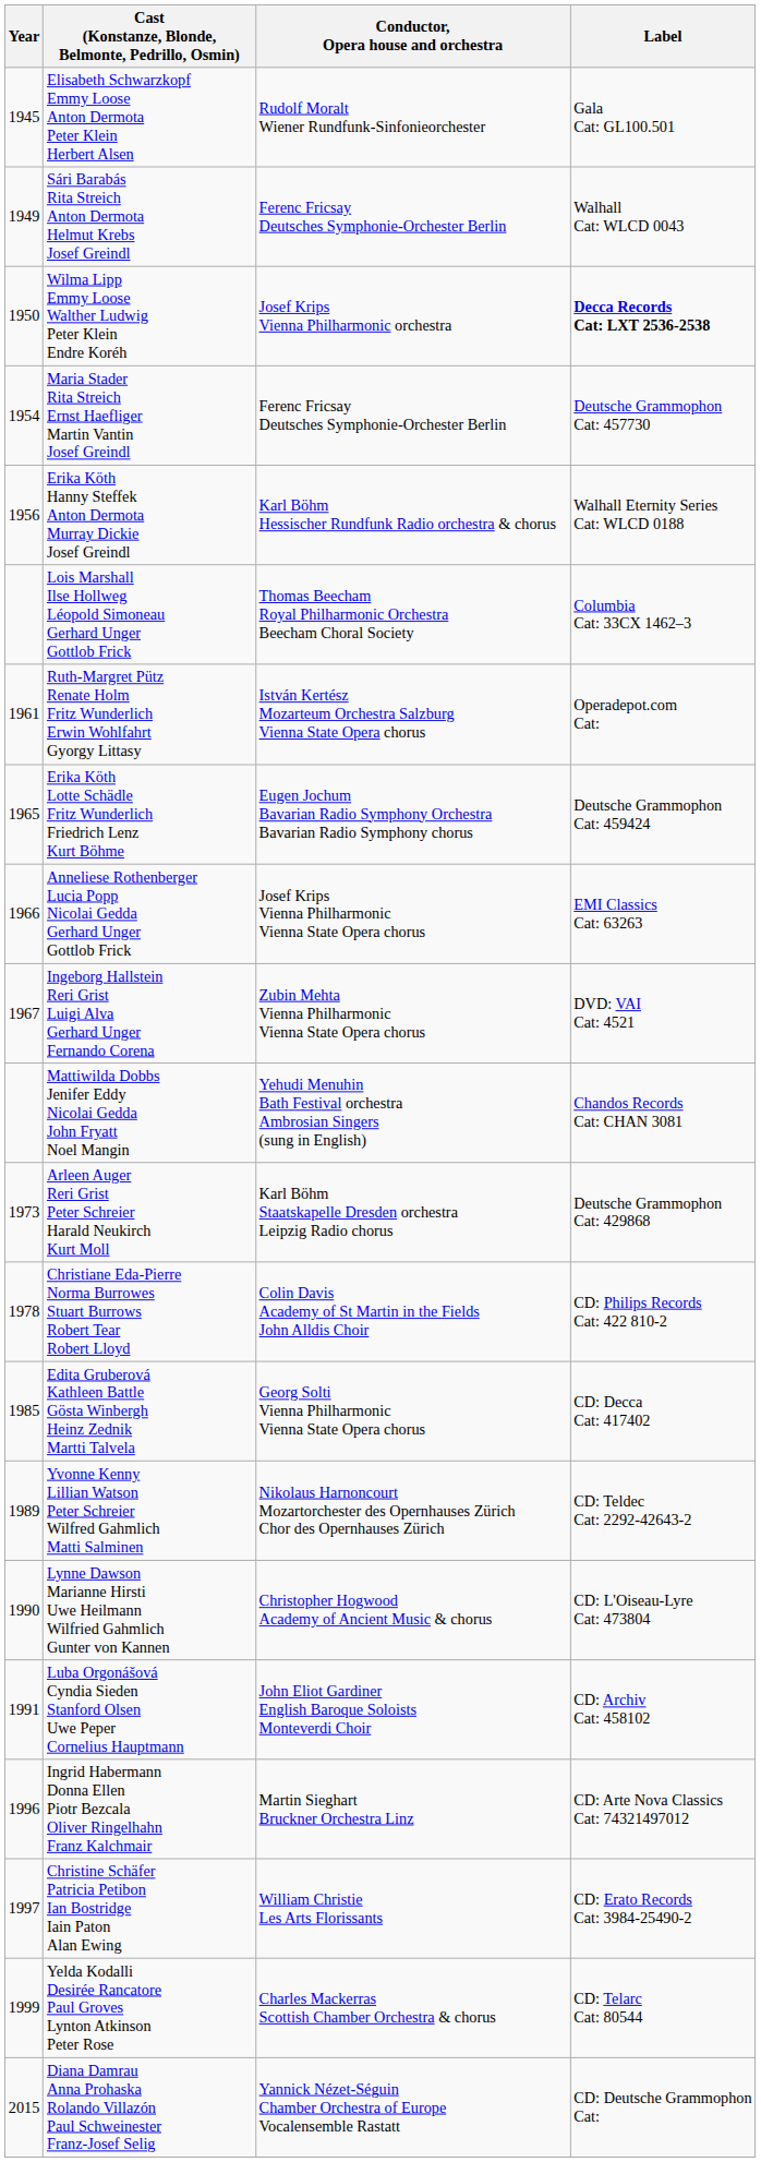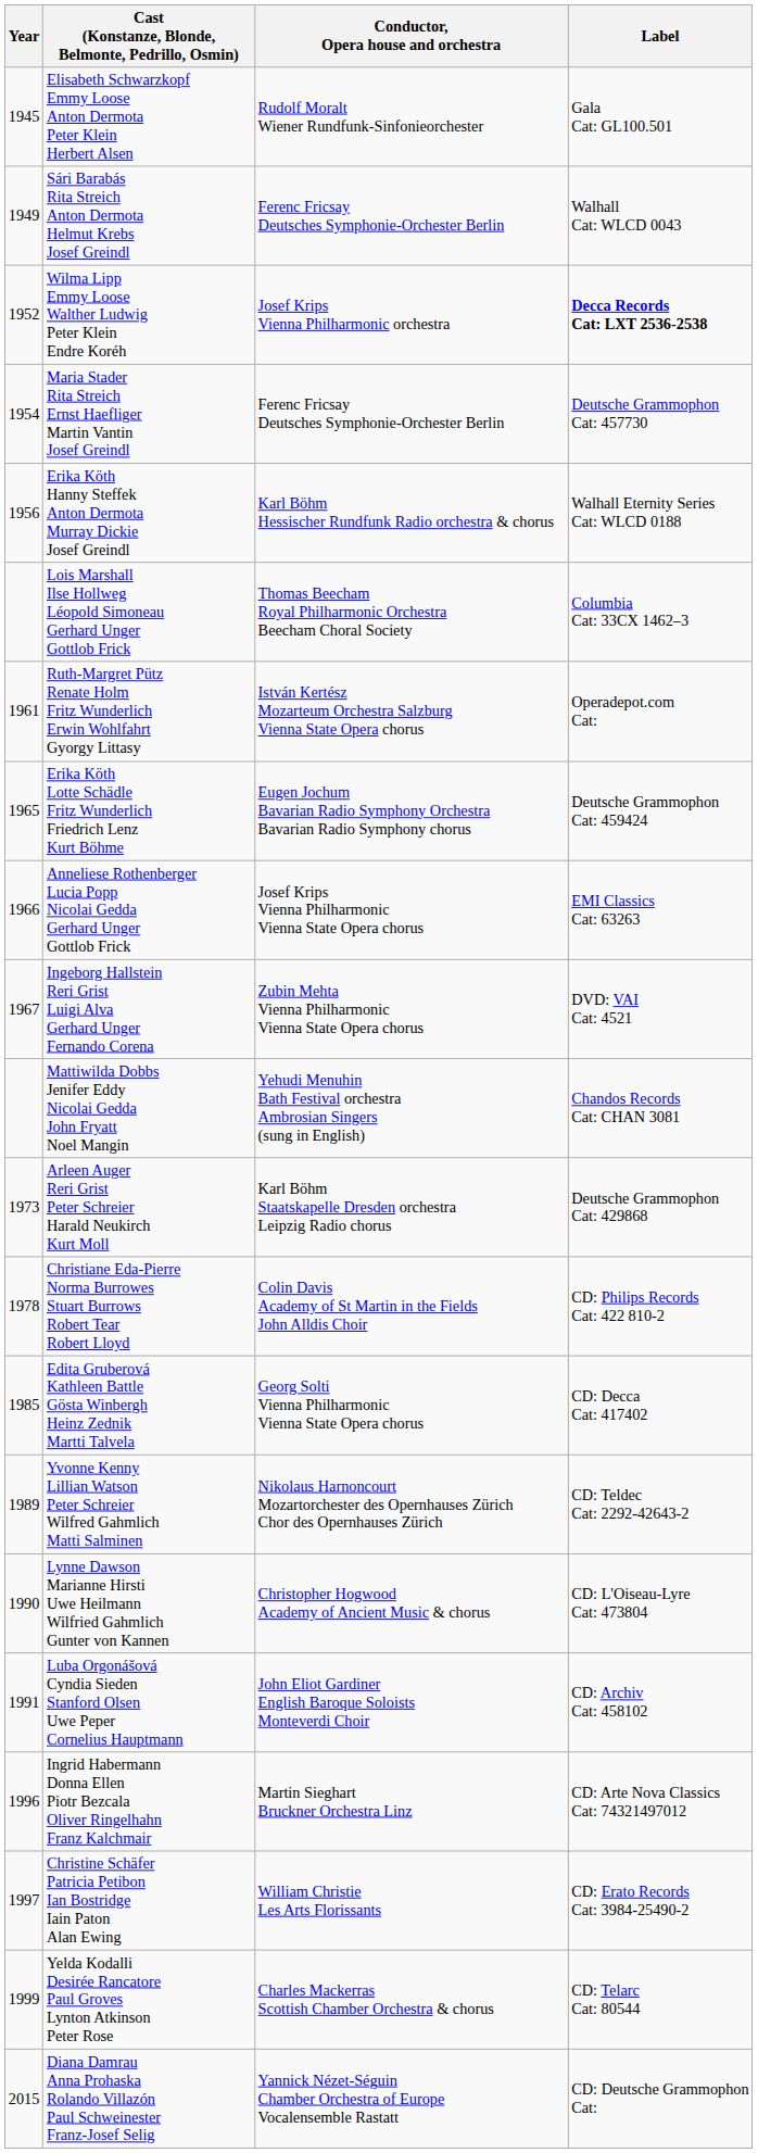Wilma Lipp Emmy Loose Walther Ludwig Peter Klein Endre Koréh | Year: 1950 -> 1952
